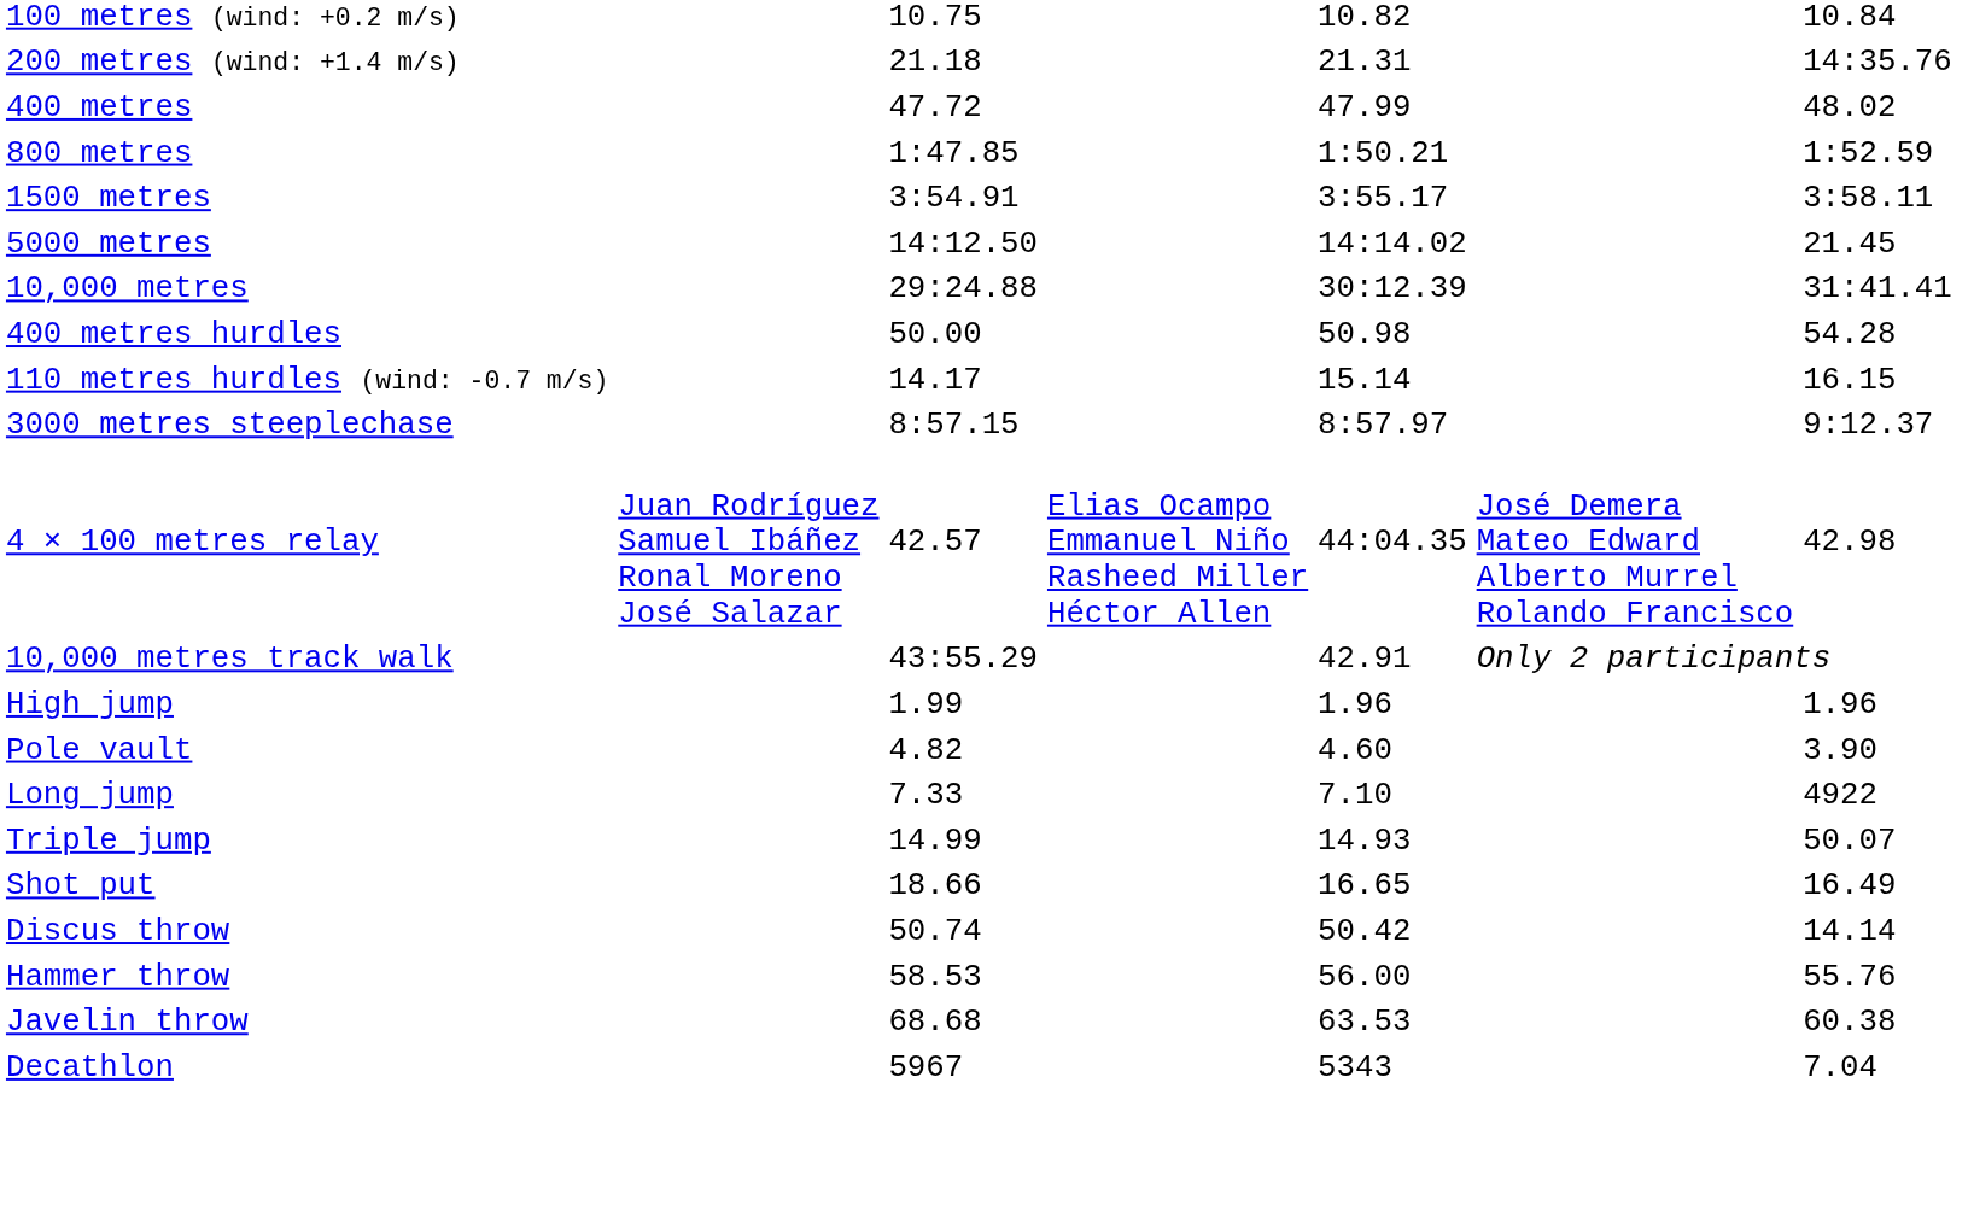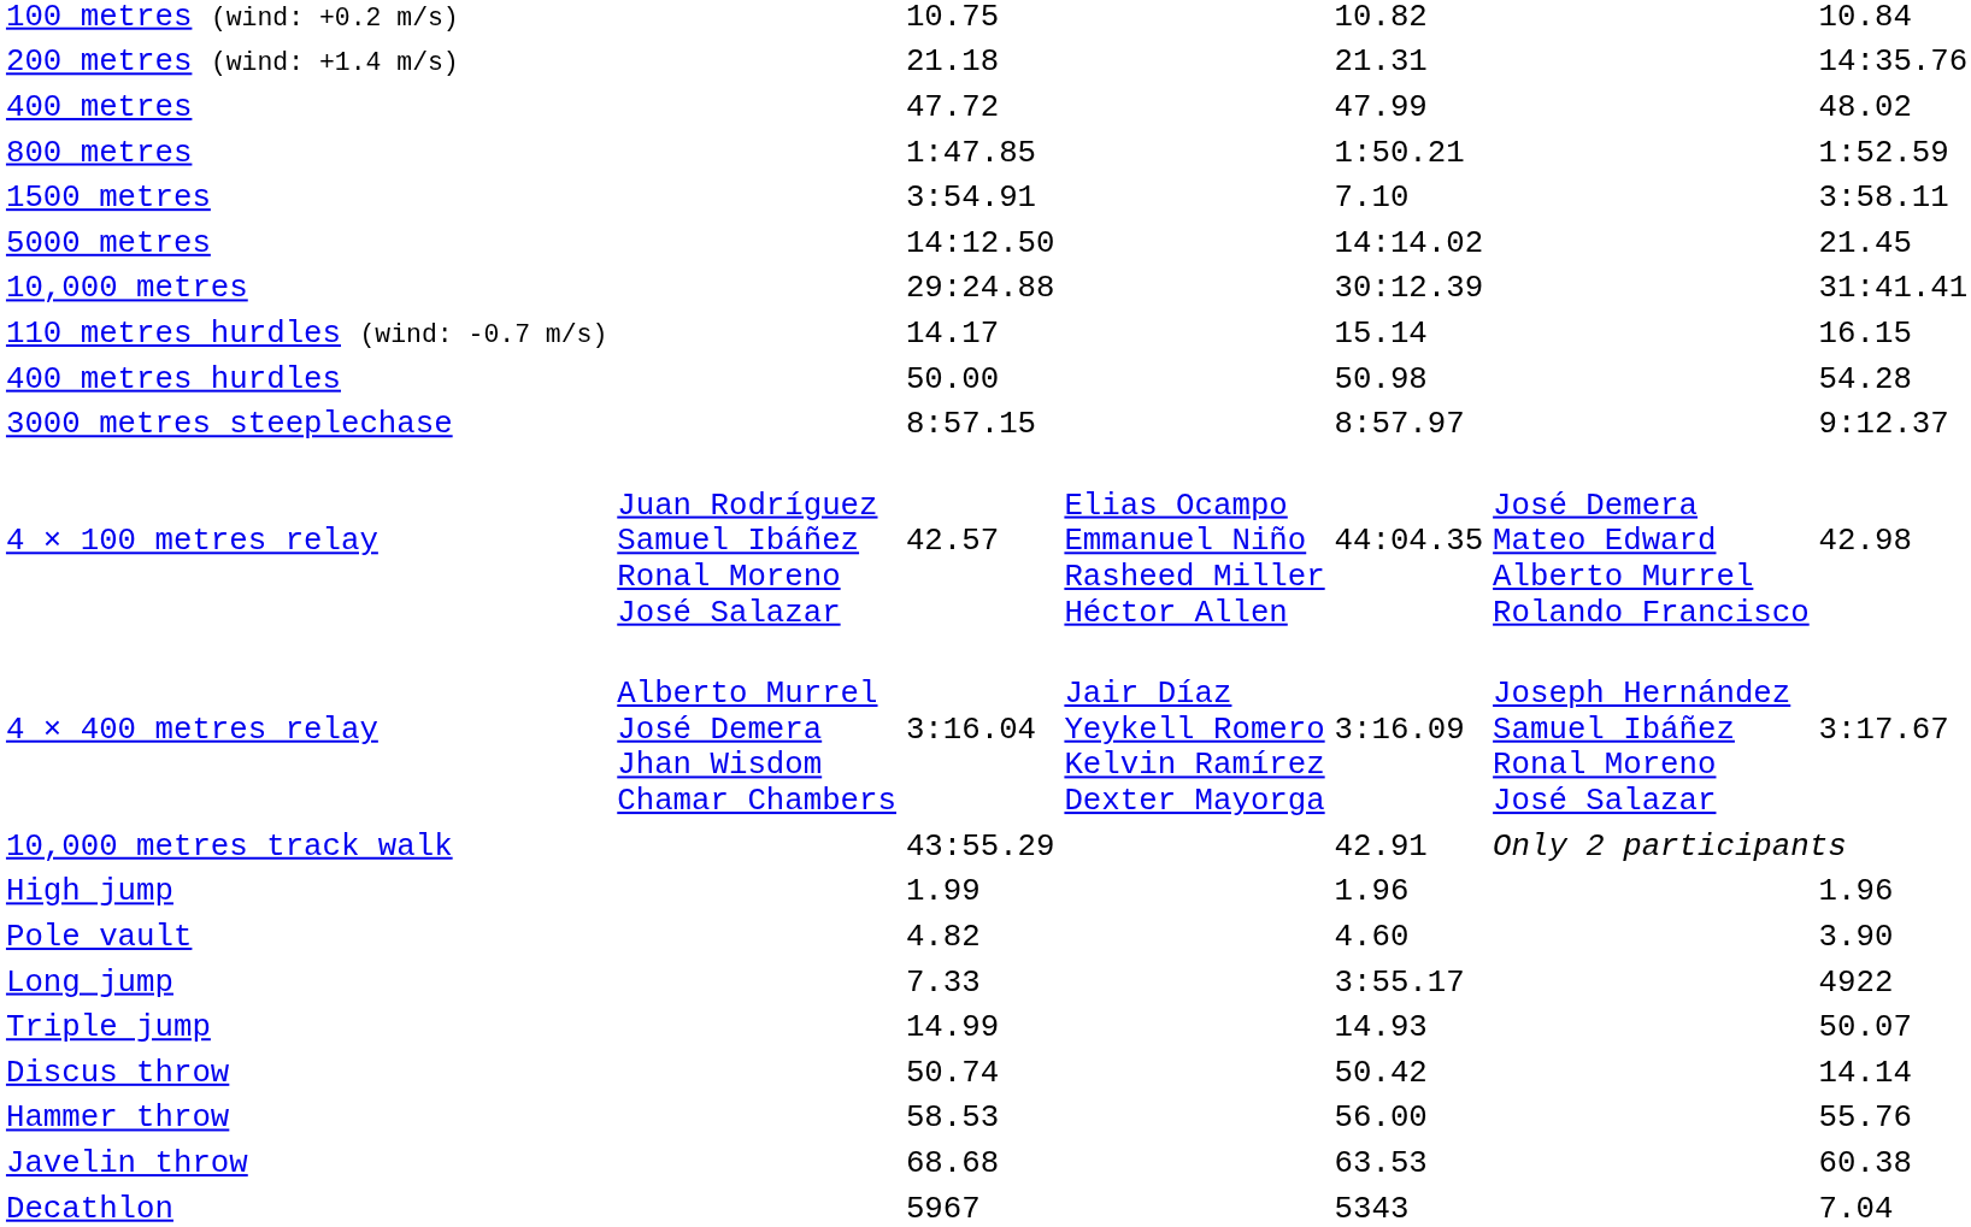1500 metres | column 5: 3:55.17 -> 7.10
rows swapped: 110 metres hurdles (wind: -0.7 m/s) <-> 400 metres hurdles
+ row: 4 × 400 metres relay | Alberto Murrel José Demera Jhan Wisdom Chamar Chambers | 3:16.04 | Jair Díaz Yeykell Romero Kelvin Ramírez Dexter Mayorga | 3:16.09 | Joseph Hernández Samuel Ibáñez Ronal Moreno José Salazar | 3:17.67
Long jump | column 5: 7.10 -> 3:55.17
- row: Shot put | 18.66 | 16.65 | 16.49
